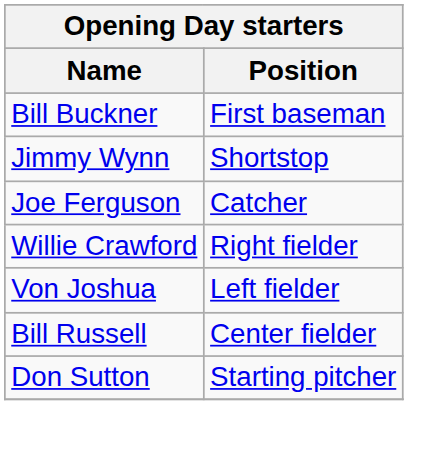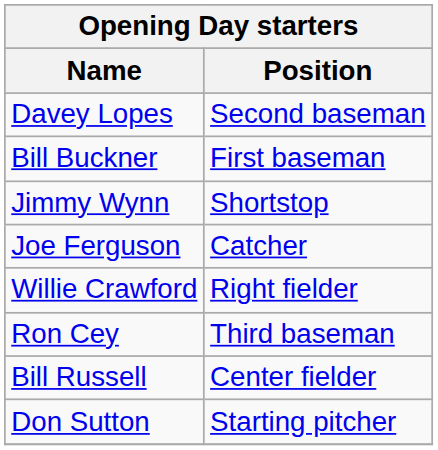+ row: Davey Lopes | Second baseman
+ row: Ron Cey | Third baseman
- row: Von Joshua | Left fielder
